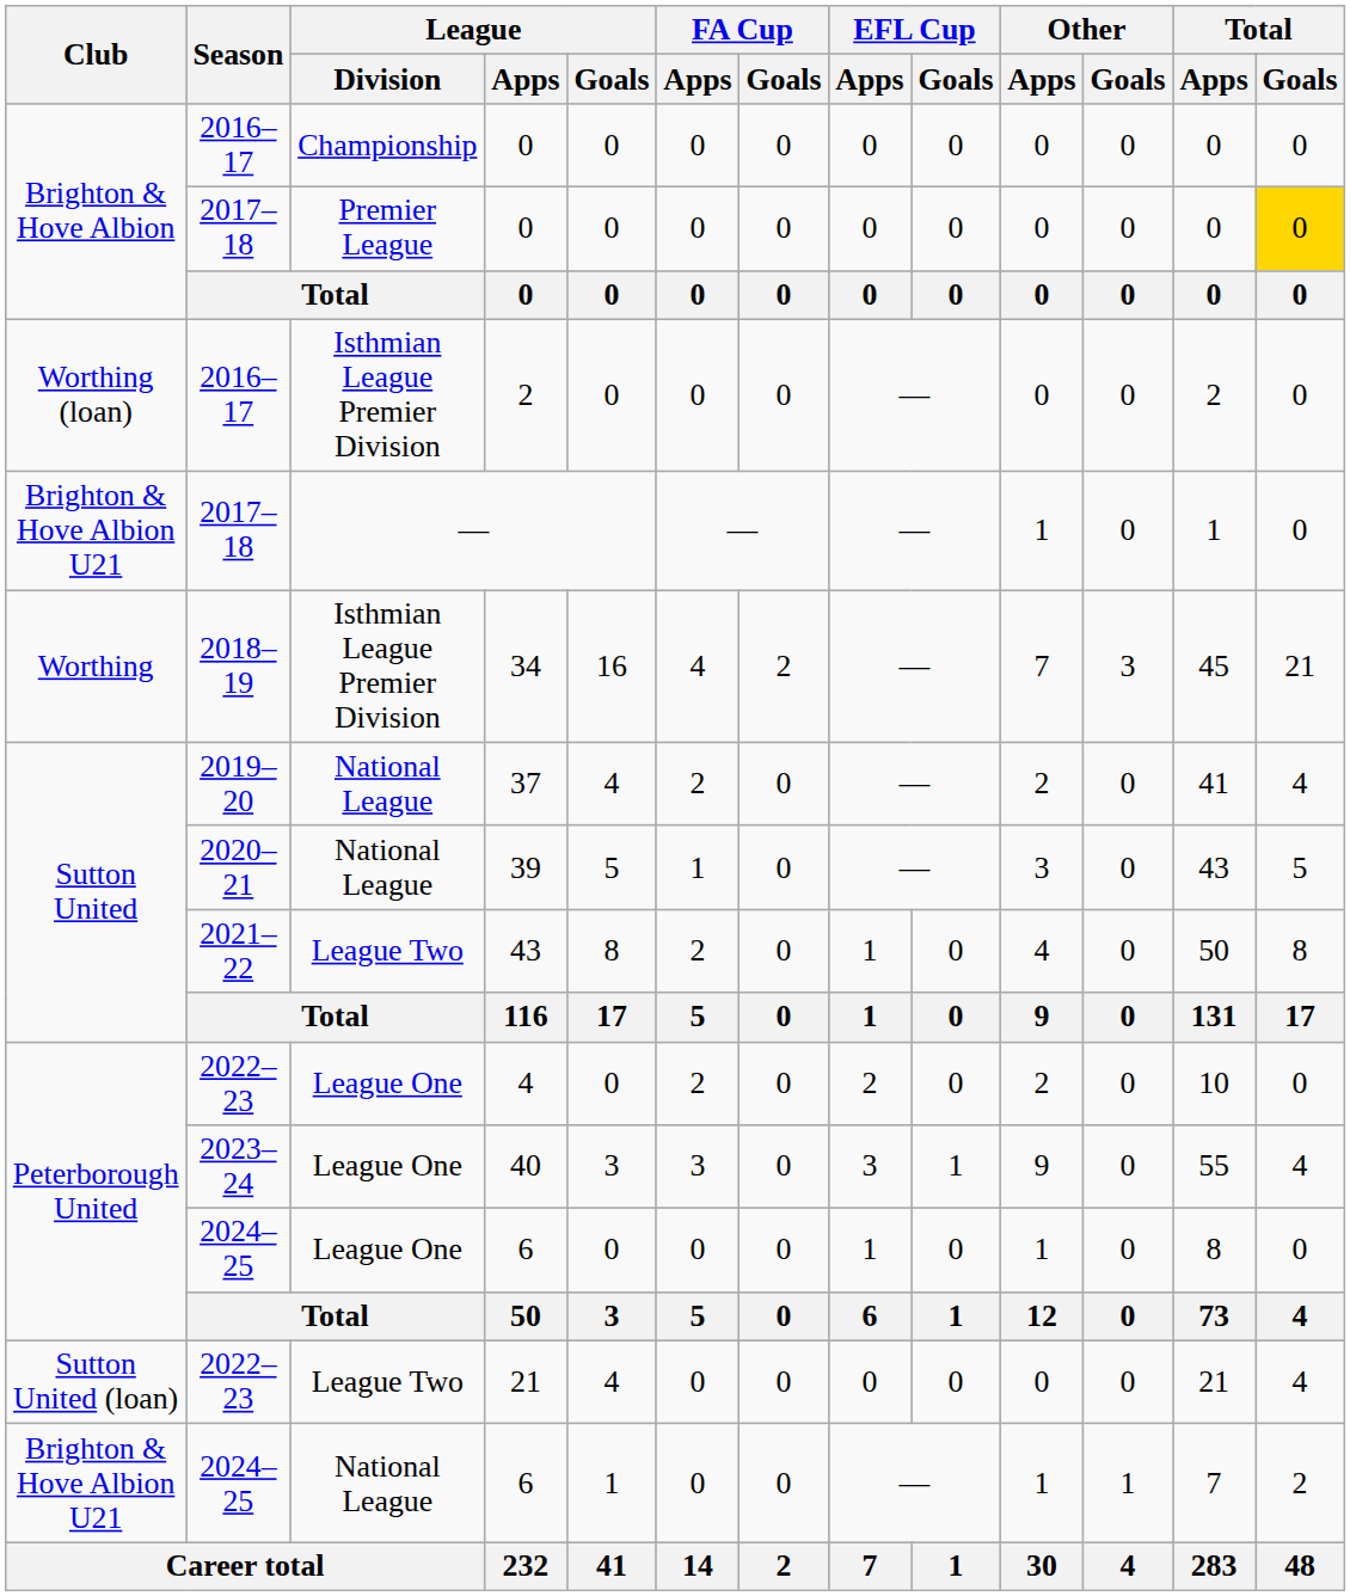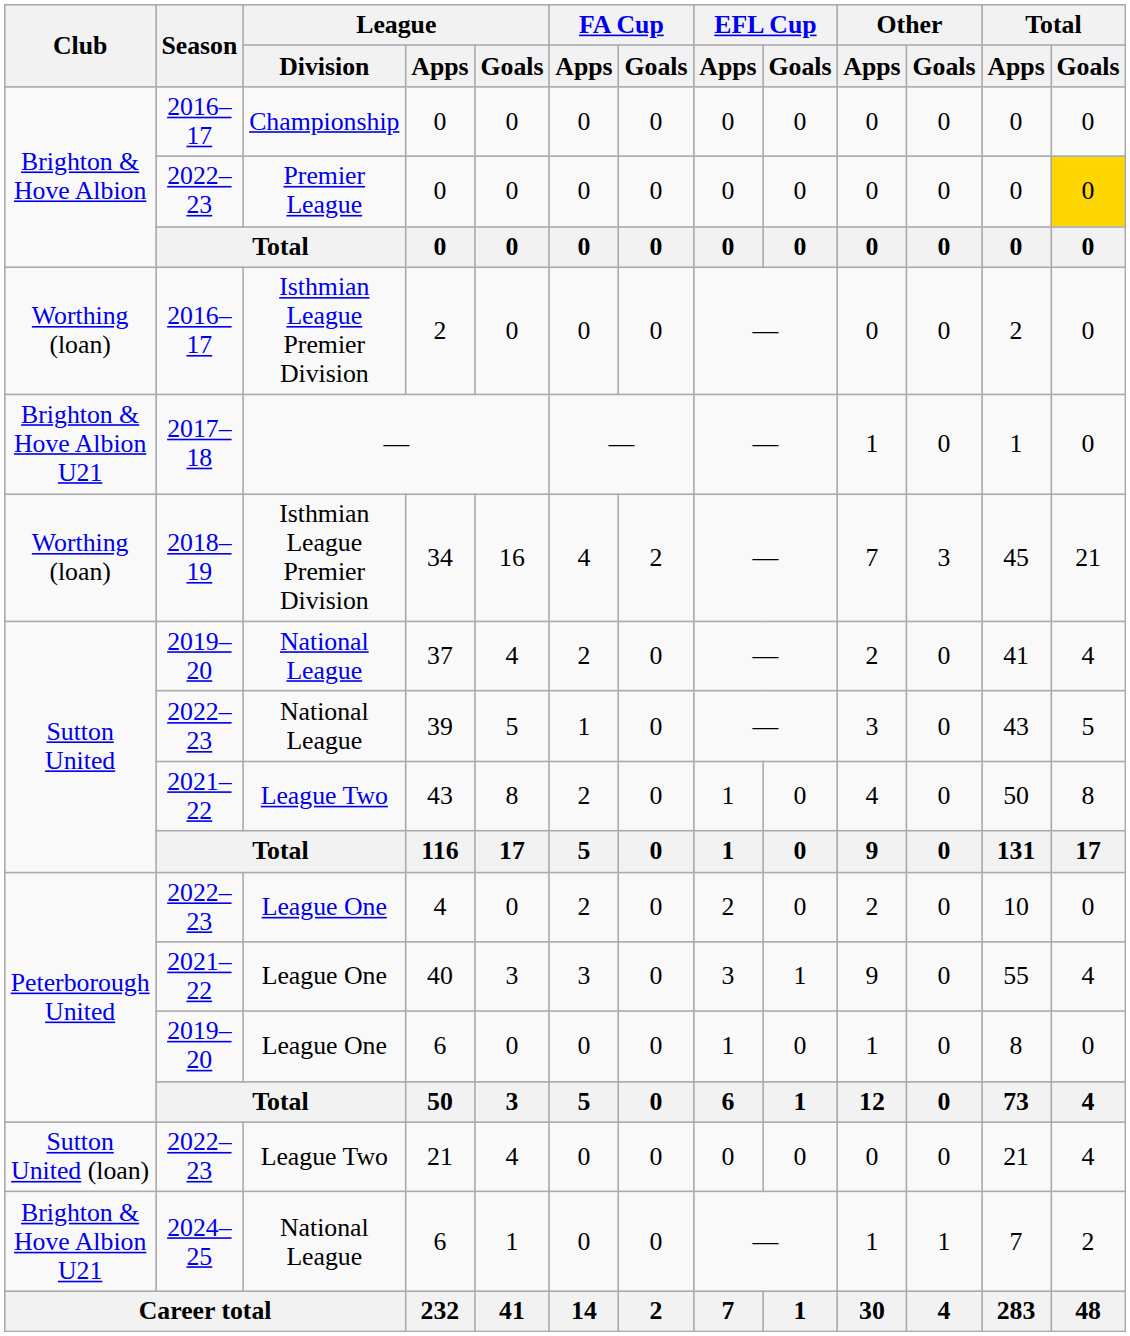Premier League / 0 | Season: 2017–18 -> 2022–23
34 | Club: Worthing -> Worthing (loan)
39 | Season: 2020–21 -> 2022–23
40 | Season: 2023–24 -> 2021–22
League One / 6 | Season: 2024–25 -> 2019–20
